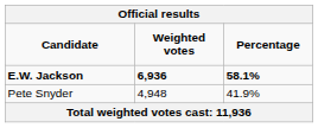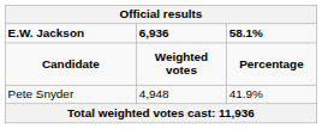rows swapped: Candidate <-> E.W. Jackson
